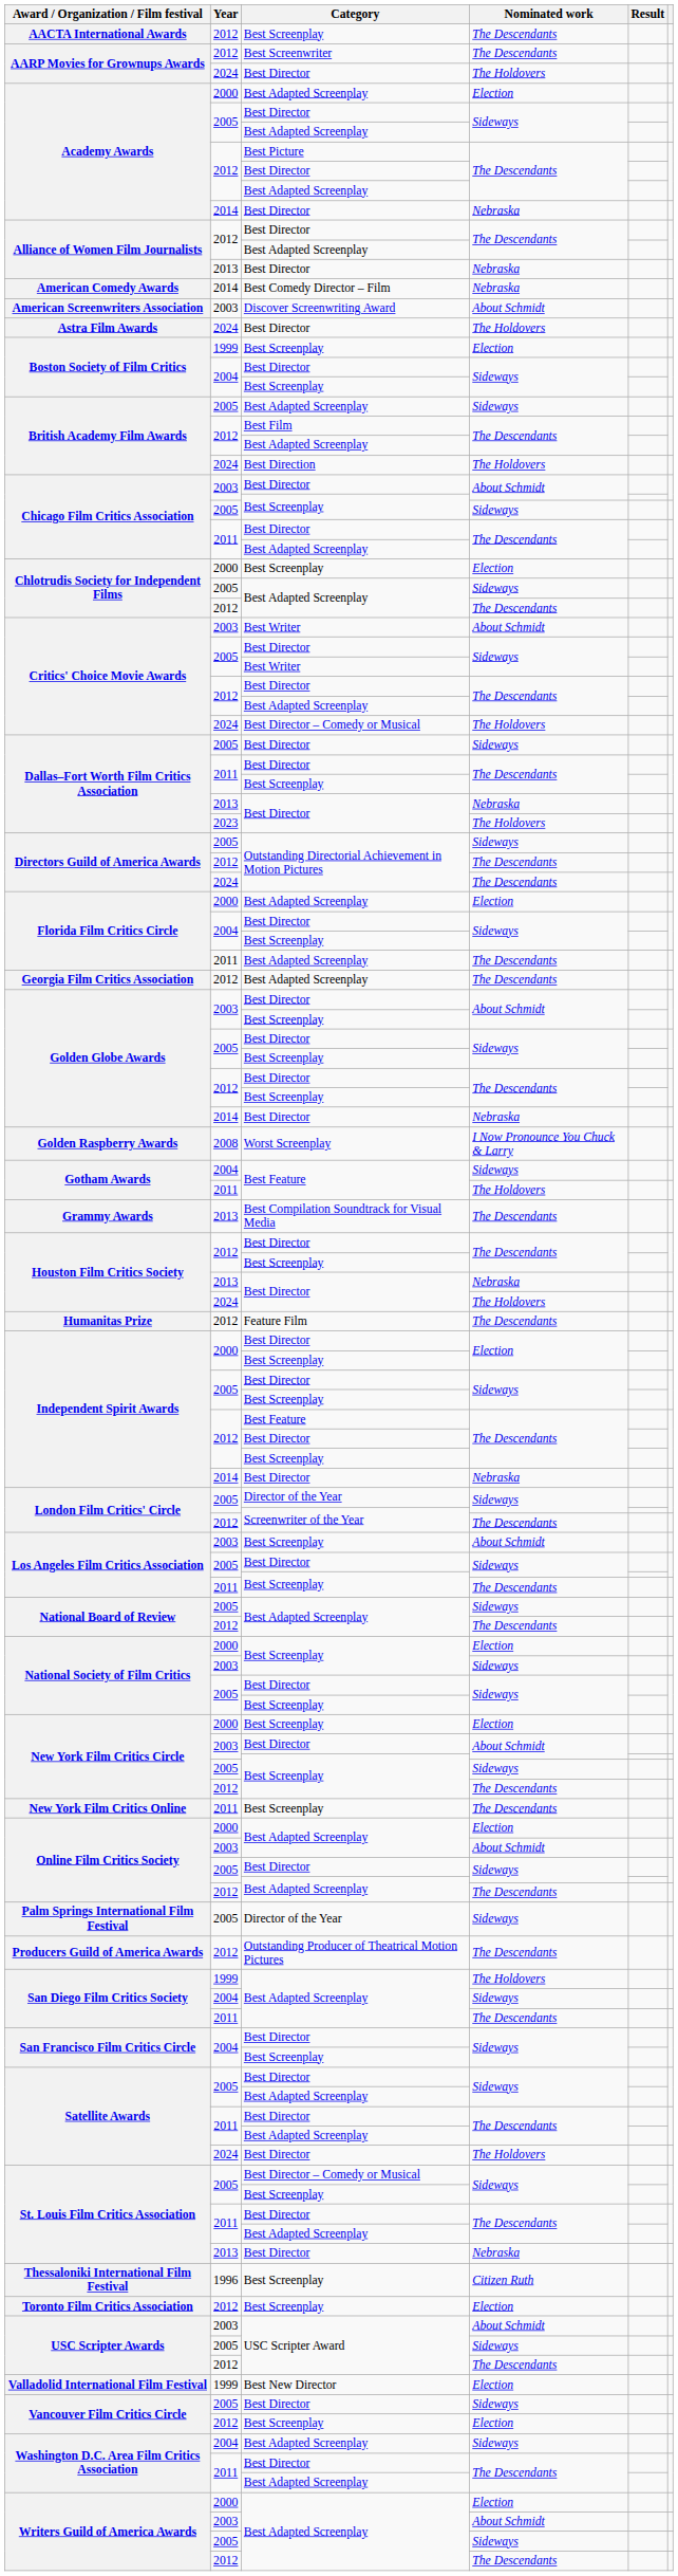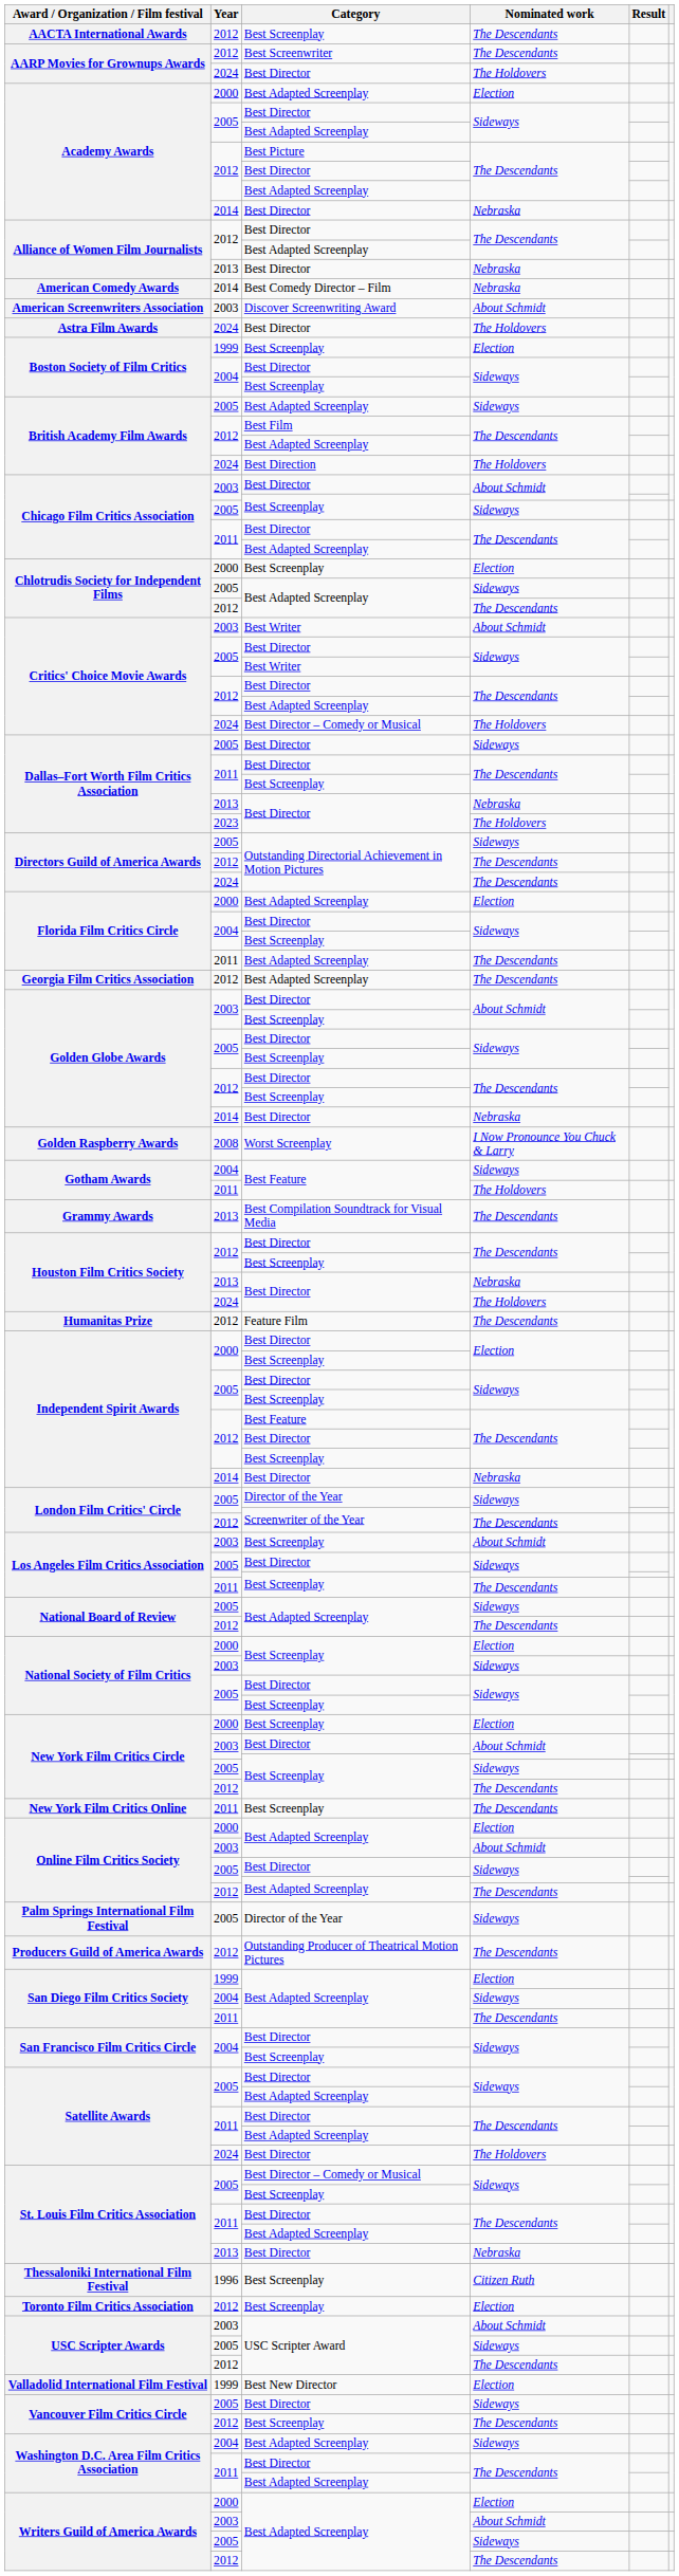San Diego Film Critics Society / 1999 | Nominated work: The Holdovers -> Election
Vancouver Film Critics Circle / 2012 | Nominated work: Election -> The Descendants
